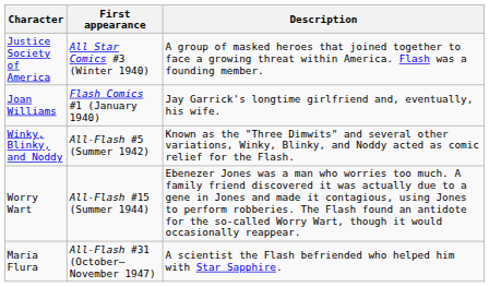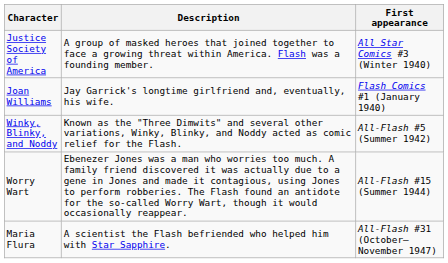columns swapped: First appearance <-> Description
